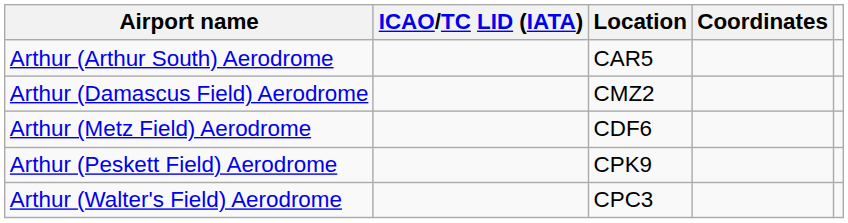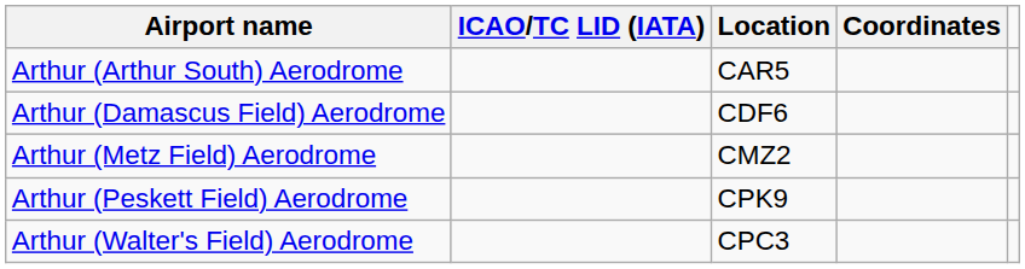Arthur (Damascus Field) Aerodrome | Location: CMZ2 -> CDF6
Arthur (Metz Field) Aerodrome | Location: CDF6 -> CMZ2
